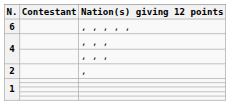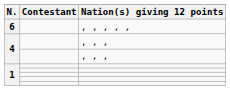- row: 2 | ,
